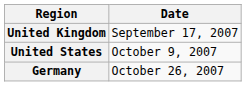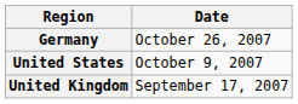rows swapped: United Kingdom <-> Germany
